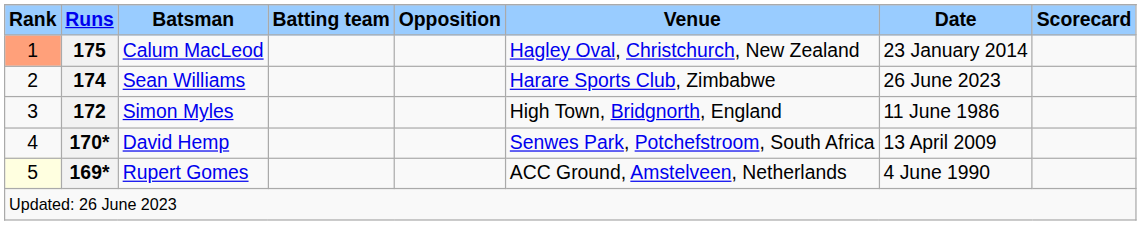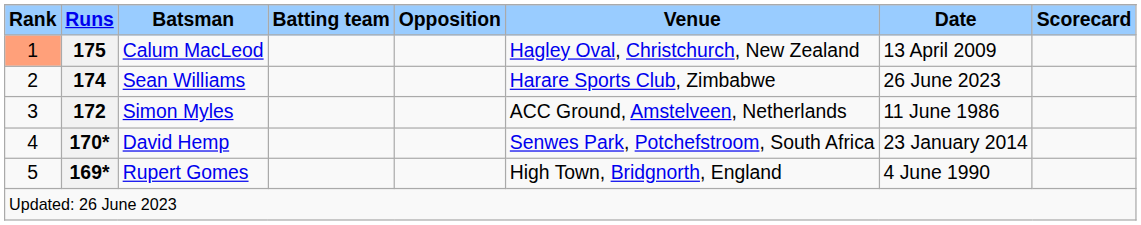Calum MacLeod | Date: 23 January 2014 -> 13 April 2009
Simon Myles | Venue: High Town, Bridgnorth, England -> ACC Ground, Amstelveen, Netherlands
David Hemp | Date: 13 April 2009 -> 23 January 2014
Rupert Gomes | Rank: lightyellow background -> no background
Rupert Gomes | Venue: ACC Ground, Amstelveen, Netherlands -> High Town, Bridgnorth, England
